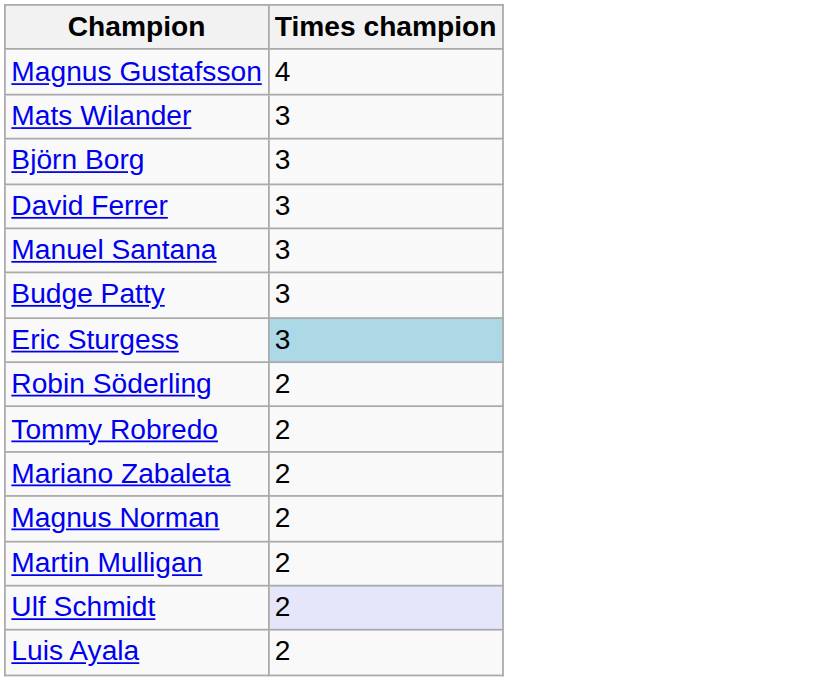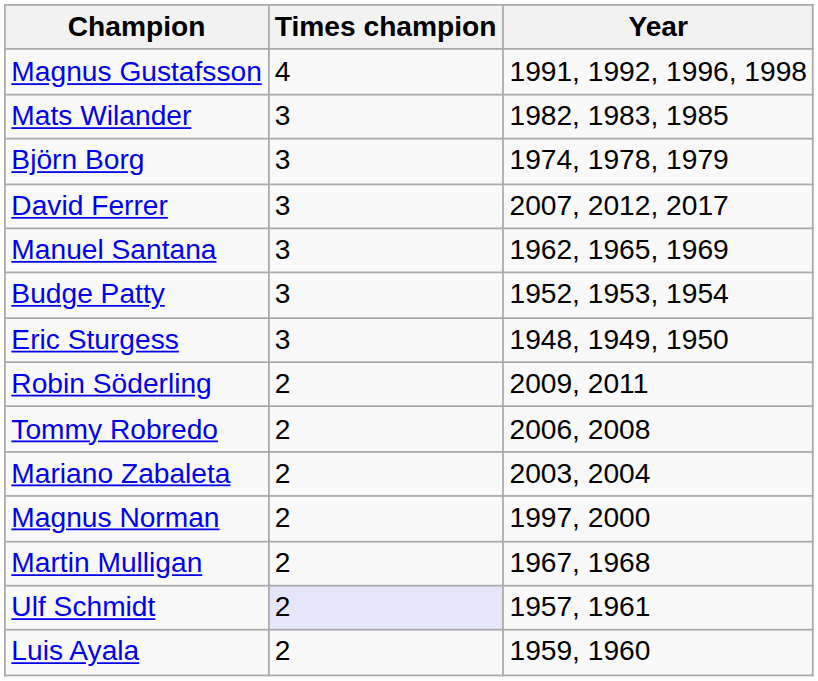+ column: Year | 1991, 1992, 1996, 1998 | 1982, 1983, 1985 | 1974, 1978, 1979 | 2007, 2012, 2017 | 1962, 1965, 1969 | 1952, 1953, 1954 | 1948, 1949, 1950 | 2009, 2011 | 2006, 2008 | 2003, 2004 | 1997, 2000 | 1967, 1968 | 1957, 1961 | 1959, 1960
Eric Sturgess | Times champion: lightblue background -> no background
